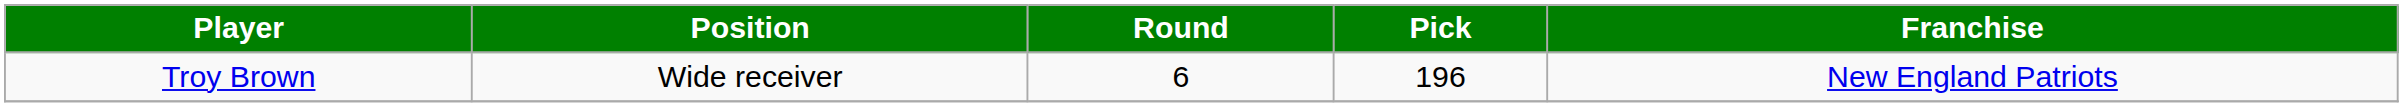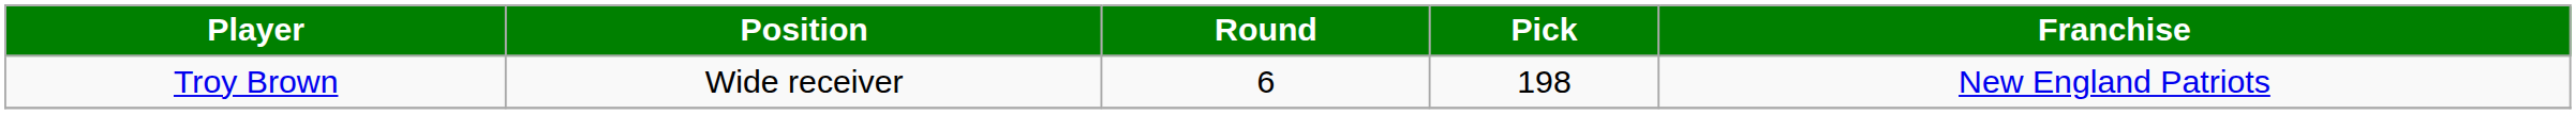Troy Brown | Pick: 196 -> 198
